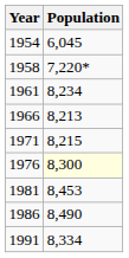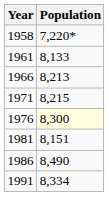- row: 1954 | 6,045
1961 | Population: 8,234 -> 8,133
1981 | Population: 8,453 -> 8,151
